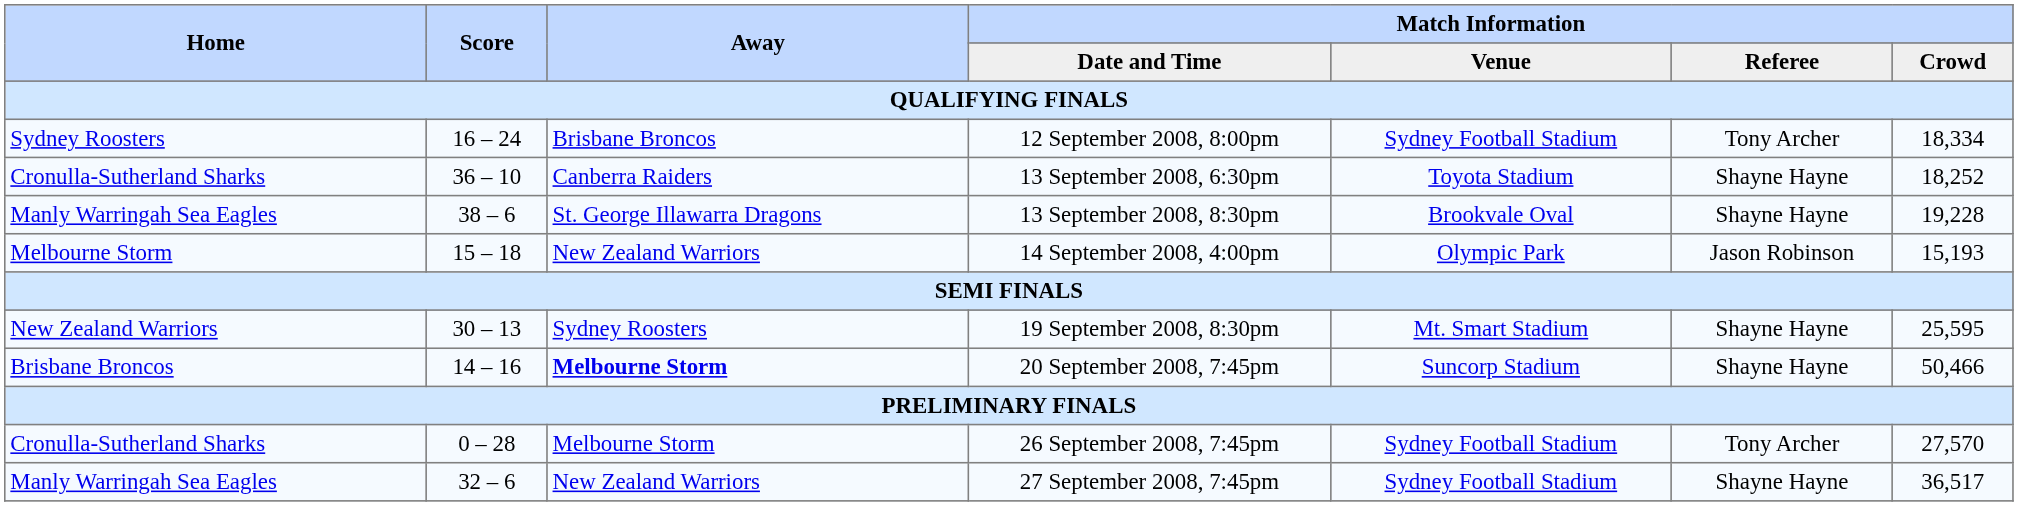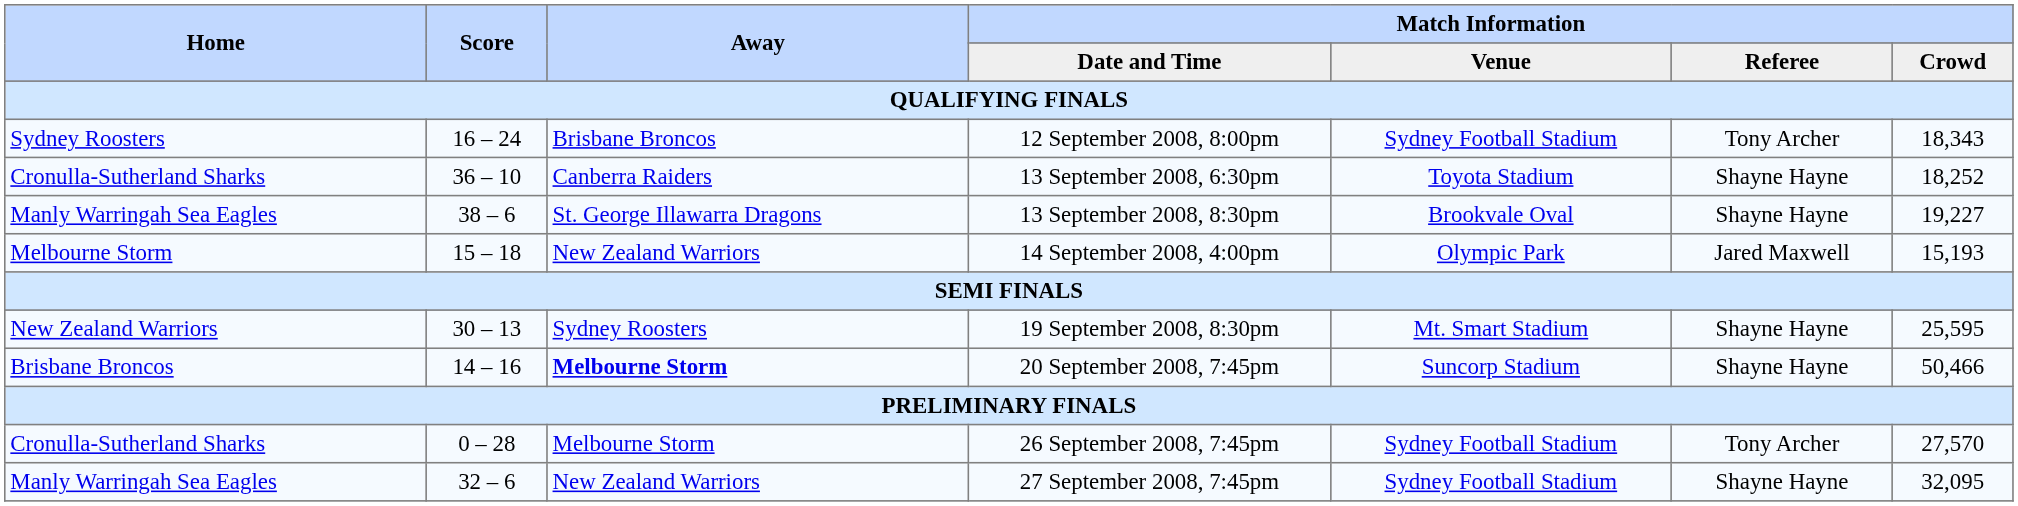12 September 2008, 8:00pm | Match Information / Crowd: 18,334 -> 18,343
13 September 2008, 8:30pm | Match Information / Crowd: 19,228 -> 19,227
14 September 2008, 4:00pm | Match Information / Referee: Jason Robinson -> Jared Maxwell
27 September 2008, 7:45pm | Match Information / Crowd: 36,517 -> 32,095
